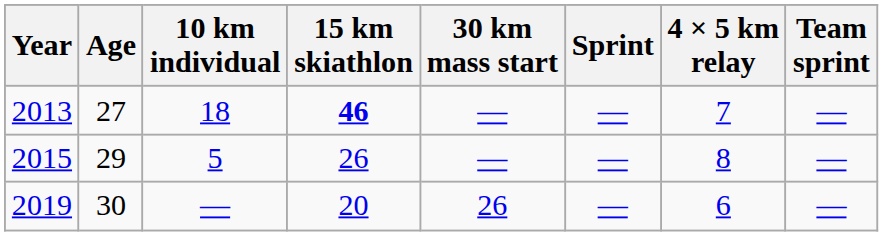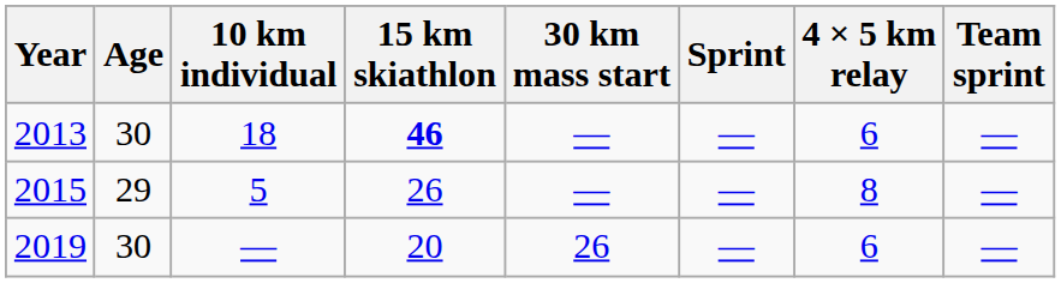2013 | Age: 27 -> 30
2013 | 4 × 5 km relay: 7 -> 6
